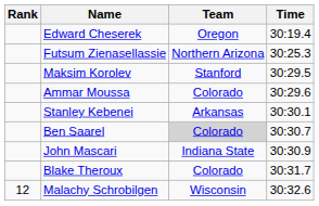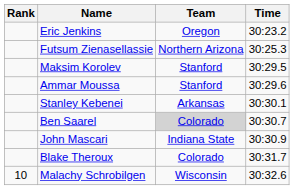- row: Edward Cheserek | Oregon | 30:19.4
+ row: Eric Jenkins | Oregon | 30:23.2
Ammar Moussa | Team: Colorado -> Stanford
Malachy Schrobilgen | Rank: 12 -> 10
